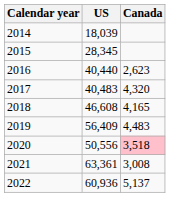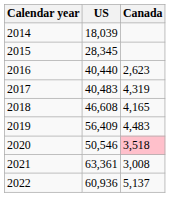2017 | Canada: 4,320 -> 4,319
2020 | US: 50,556 -> 50,546
